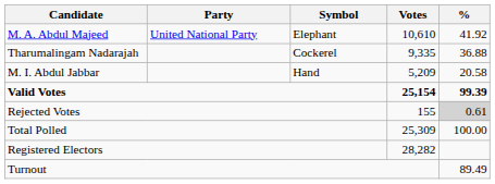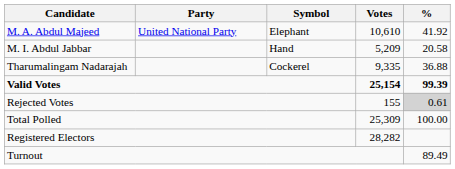rows swapped: Tharumalingam Nadarajah <-> M. I. Abdul Jabbar
